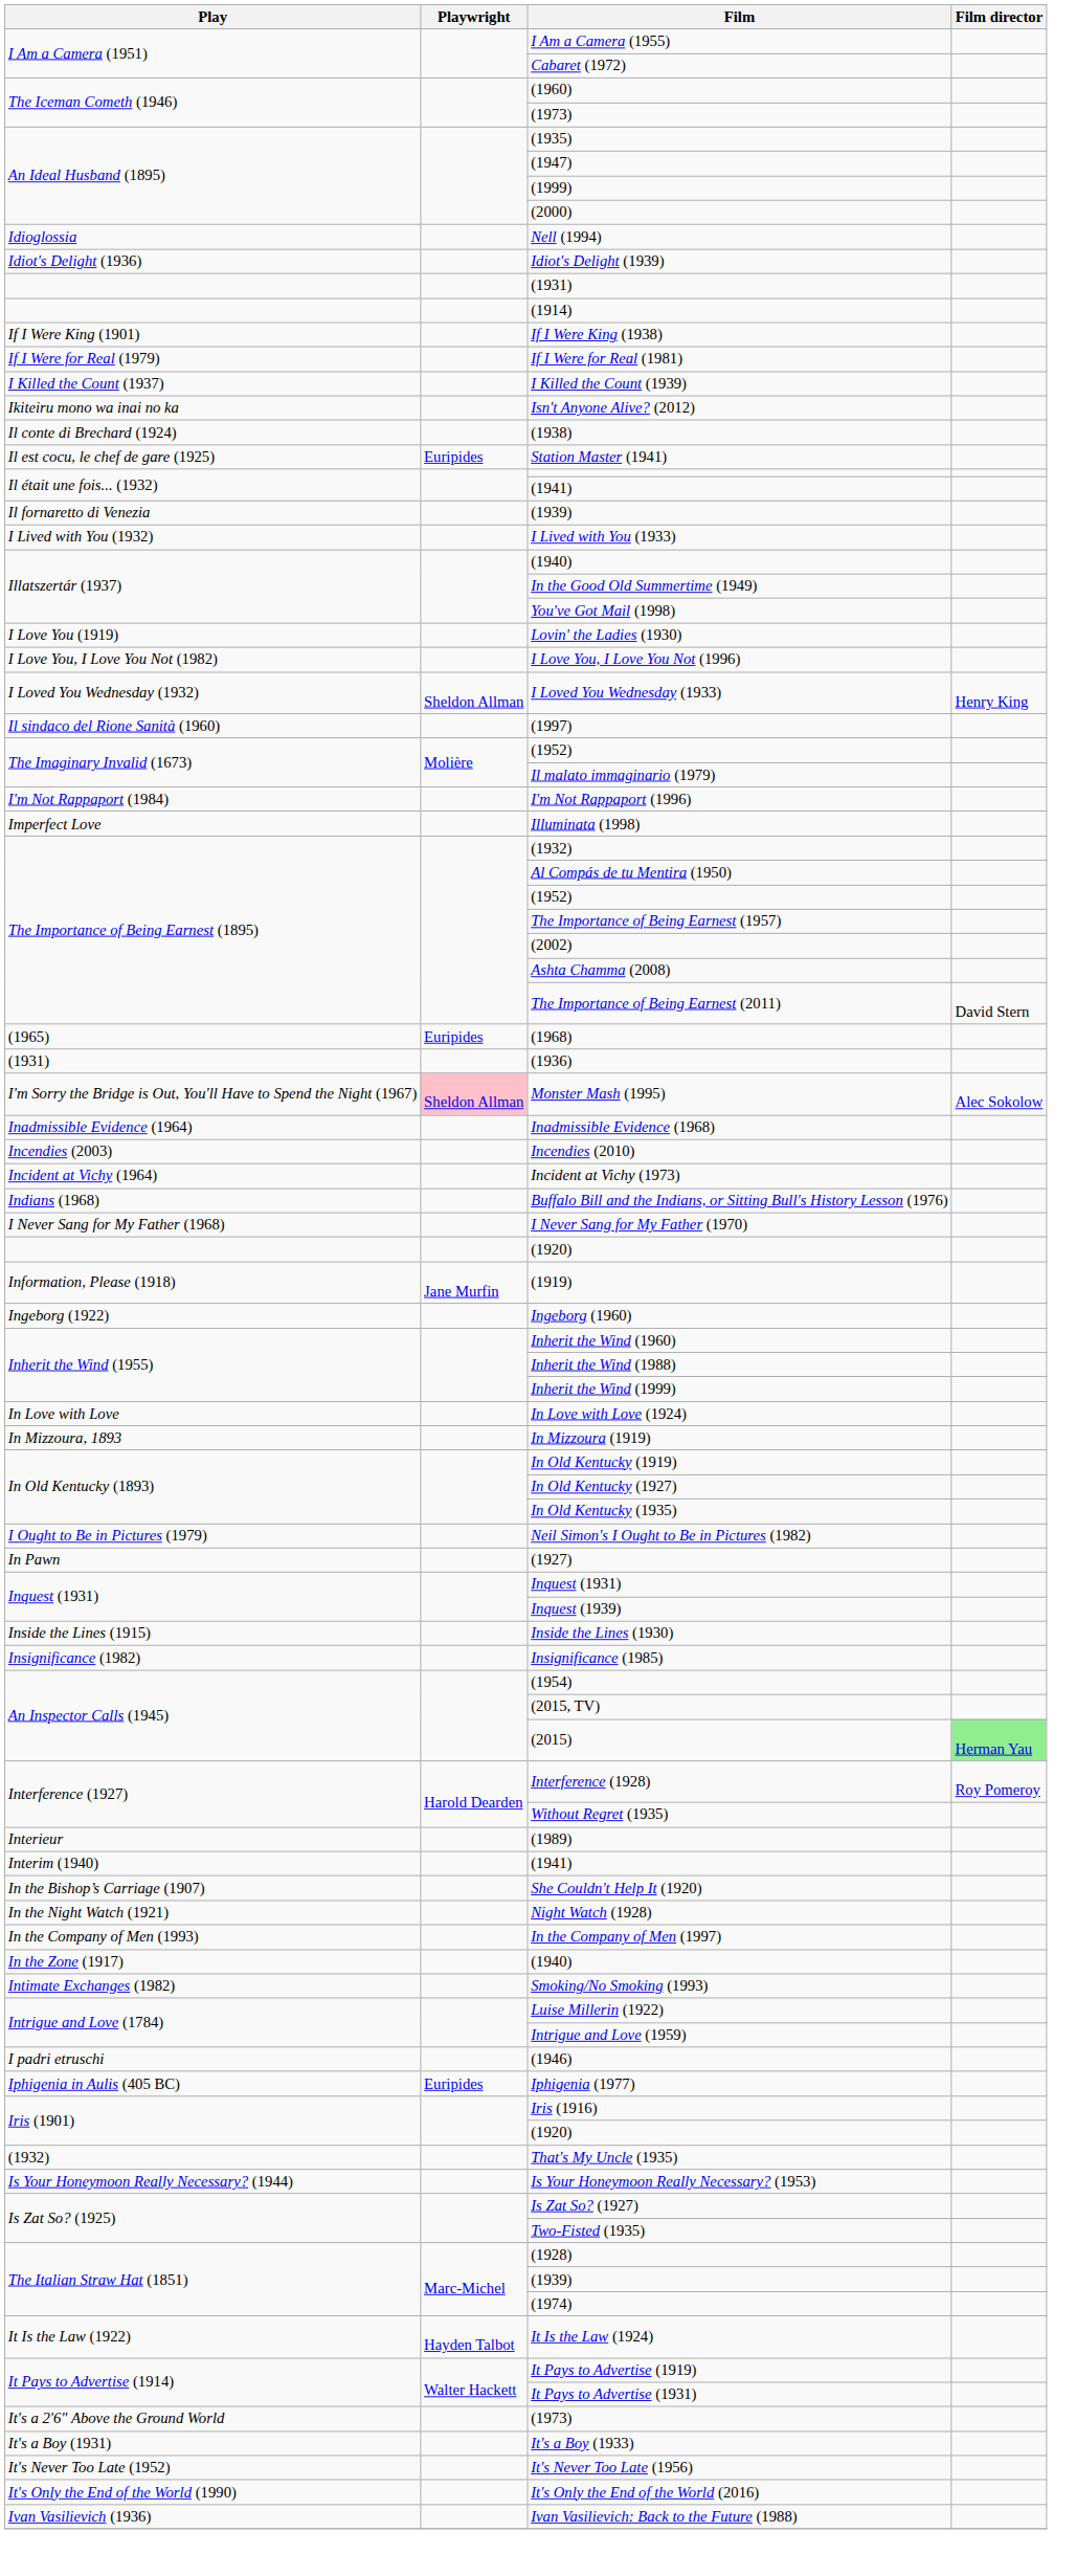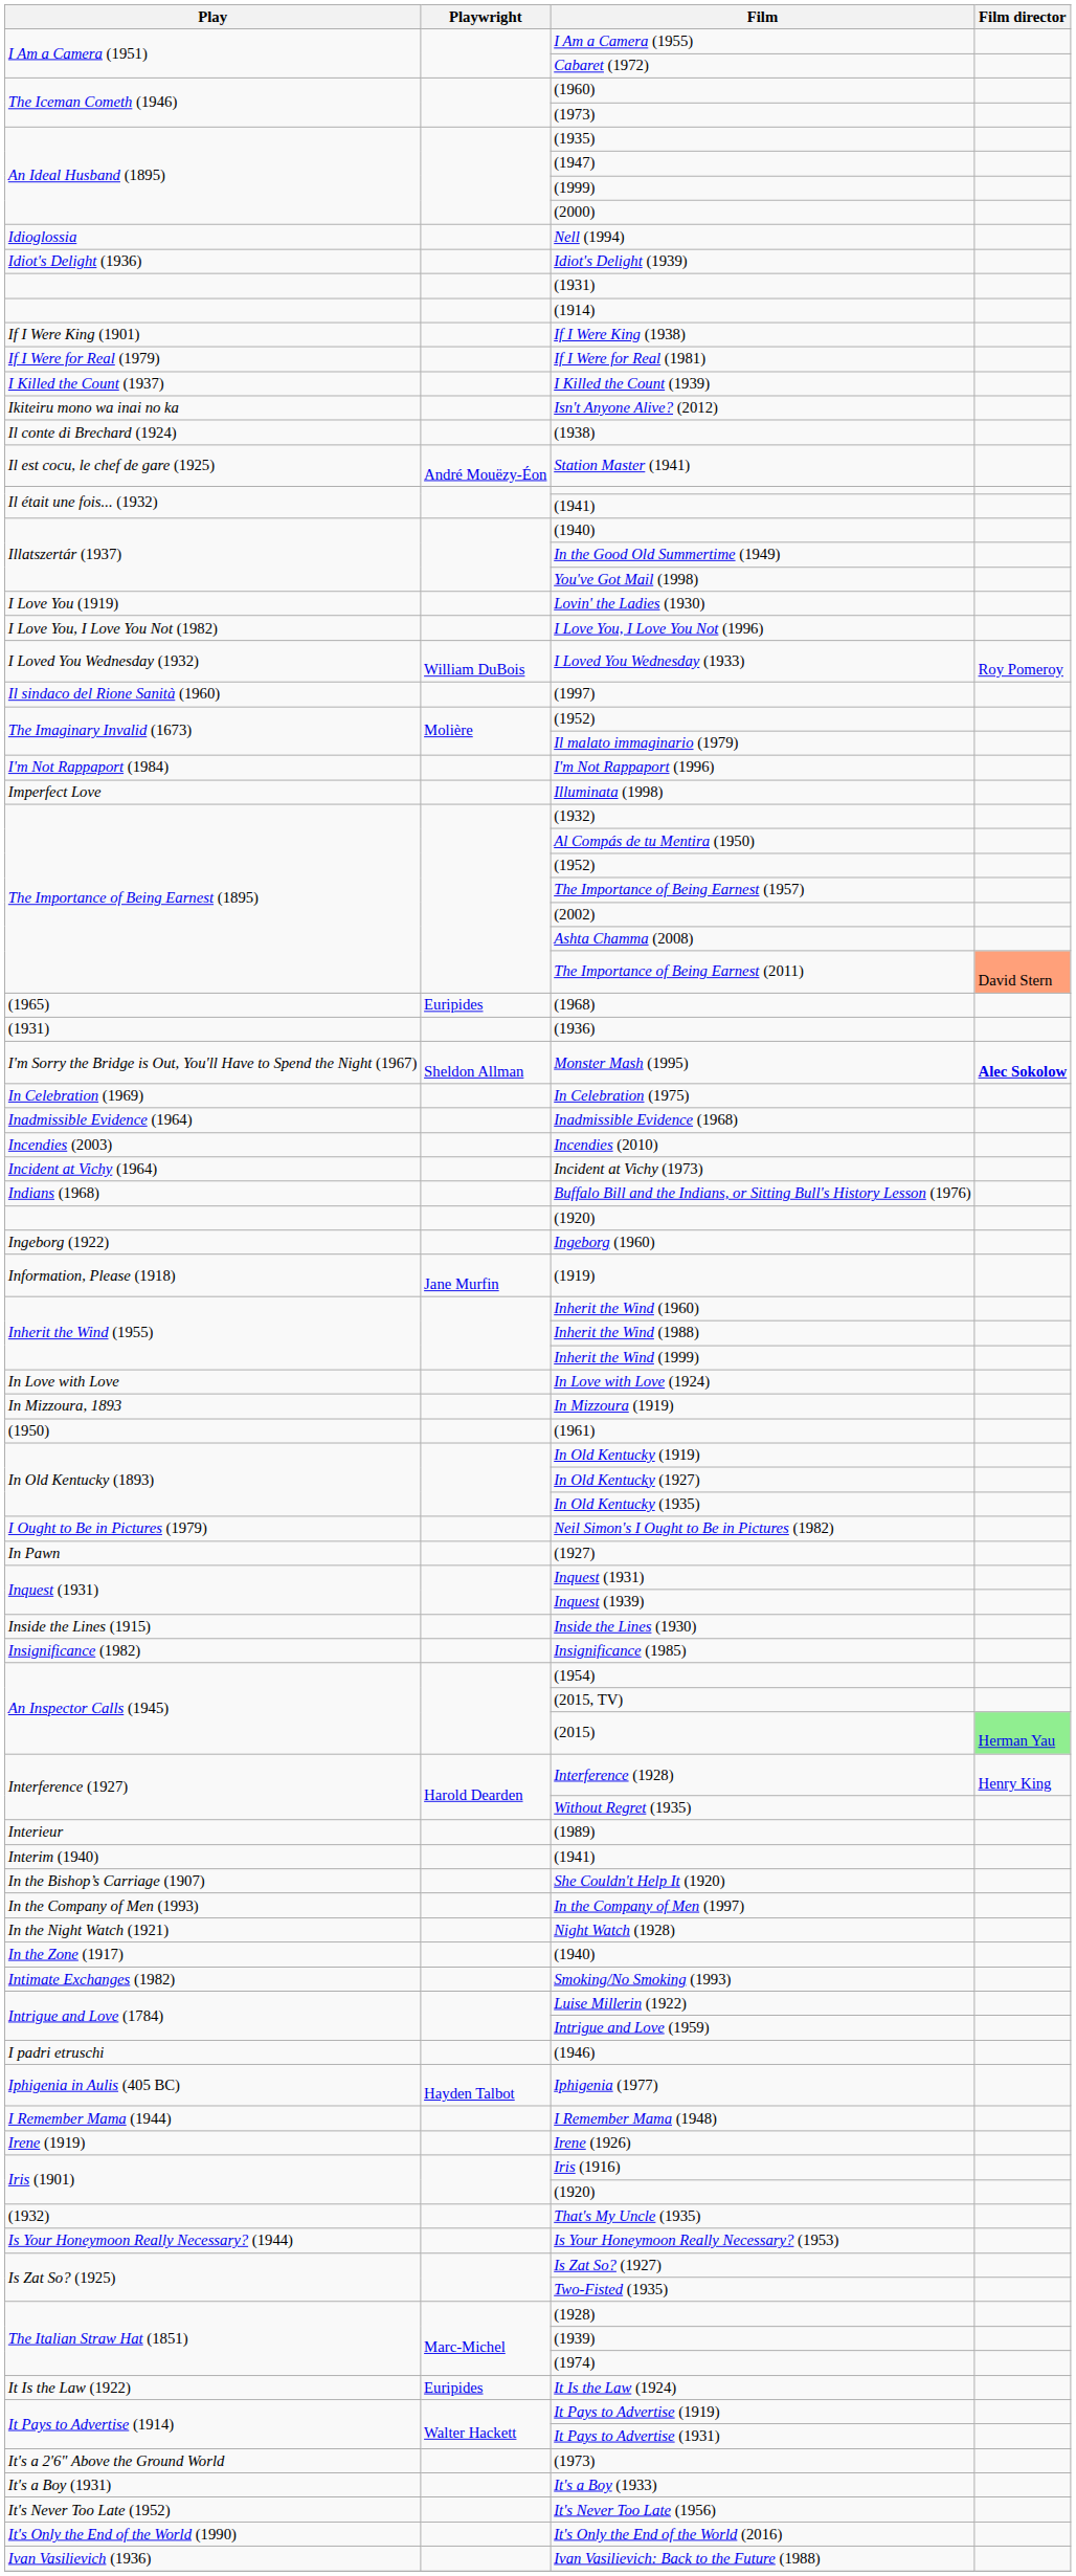Station Master (1941) | Playwright: Euripides -> André Mouëzy-Éon
- row: Il fornaretto di Venezia | (1939)
- row: I Lived with You (1932) | I Lived with You (1933)
I Loved You Wednesday (1933) | Playwright: Sheldon Allman -> William DuBois
I Loved You Wednesday (1933) | Film director: Henry King -> Roy Pomeroy
The Importance of Being Earnest (2011) | Film director: no background -> lightsalmon background
Monster Mash (1995) | Playwright: pink background -> no background
Monster Mash (1995) | Film director: normal -> bold
+ row: In Celebration (1969) | In Celebration (1975)
- row: I Never Sang for My Father (1968) | I Never Sang for My Father (1970)
rows swapped: (1919) <-> Ingeborg (1960)
+ row: (1950) | (1961)
Interference (1928) | Film director: Roy Pomeroy -> Henry King
rows swapped: In the Company of Men (1997) <-> Night Watch (1928)
Iphigenia (1977) | Playwright: Euripides -> Hayden Talbot
+ row: I Remember Mama (1944) | I Remember Mama (1948)
+ row: Irene (1919) | Irene (1926)
It Is the Law (1924) | Playwright: Hayden Talbot -> Euripides
